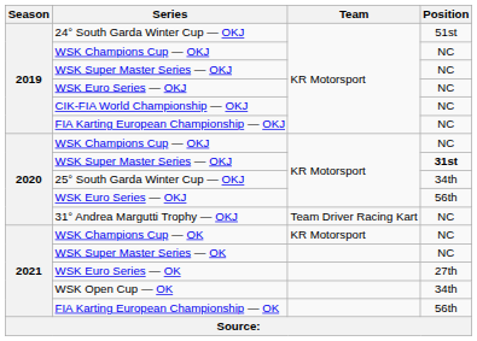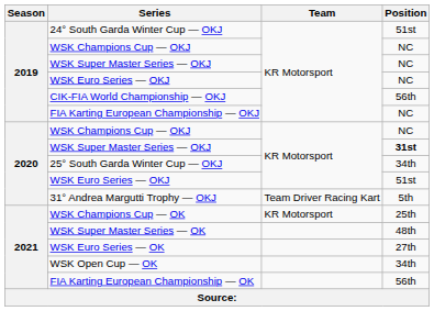CIK-FIA World Championship — OKJ | Position: NC -> 56th
2020 / WSK Euro Series — OKJ | Position: 56th -> 51st
31° Andrea Margutti Trophy — OKJ | Position: NC -> 5th
WSK Champions Cup — OK | Position: NC -> 25th
WSK Super Master Series — OK | Position: NC -> 48th
